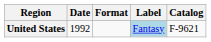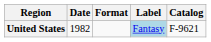United States | Date: 1992 -> 1982
